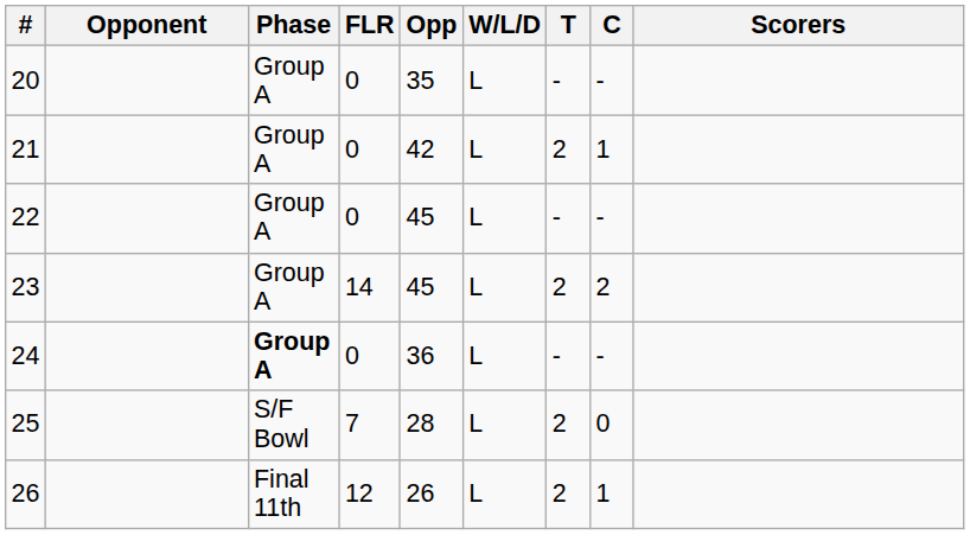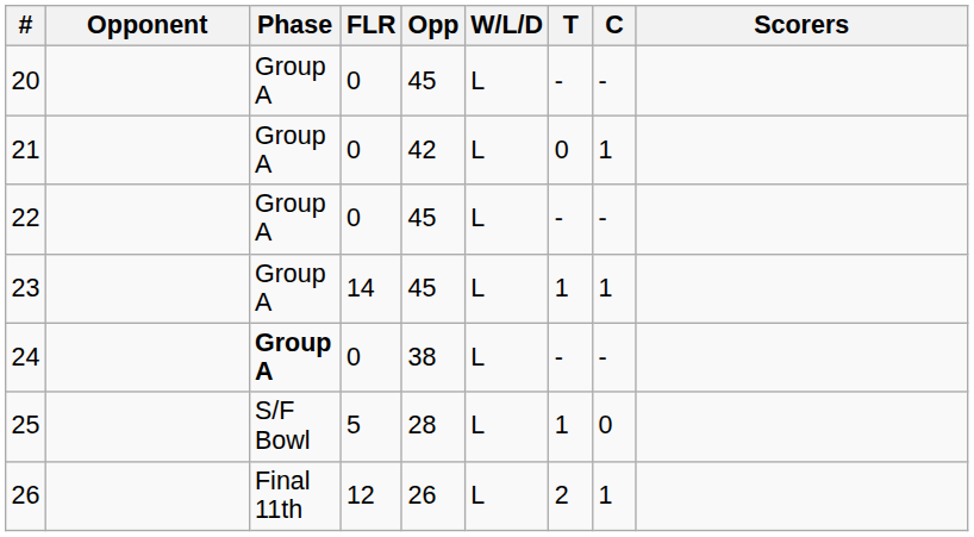20 | Opp: 35 -> 45
21 | T: 2 -> 0
23 | T: 2 -> 1
23 | C: 2 -> 1
24 | Opp: 36 -> 38
25 | FLR: 7 -> 5
25 | T: 2 -> 1
